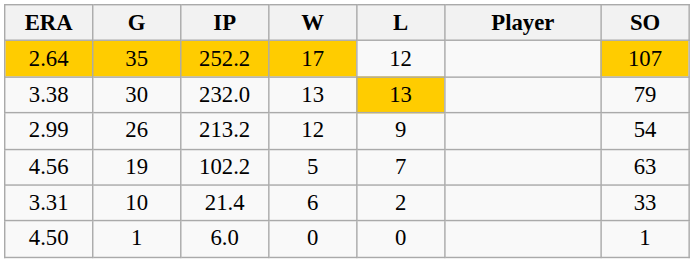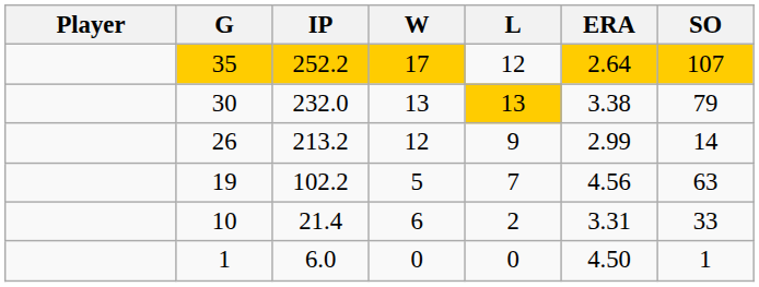columns swapped: Player <-> ERA
26 | SO: 54 -> 14
